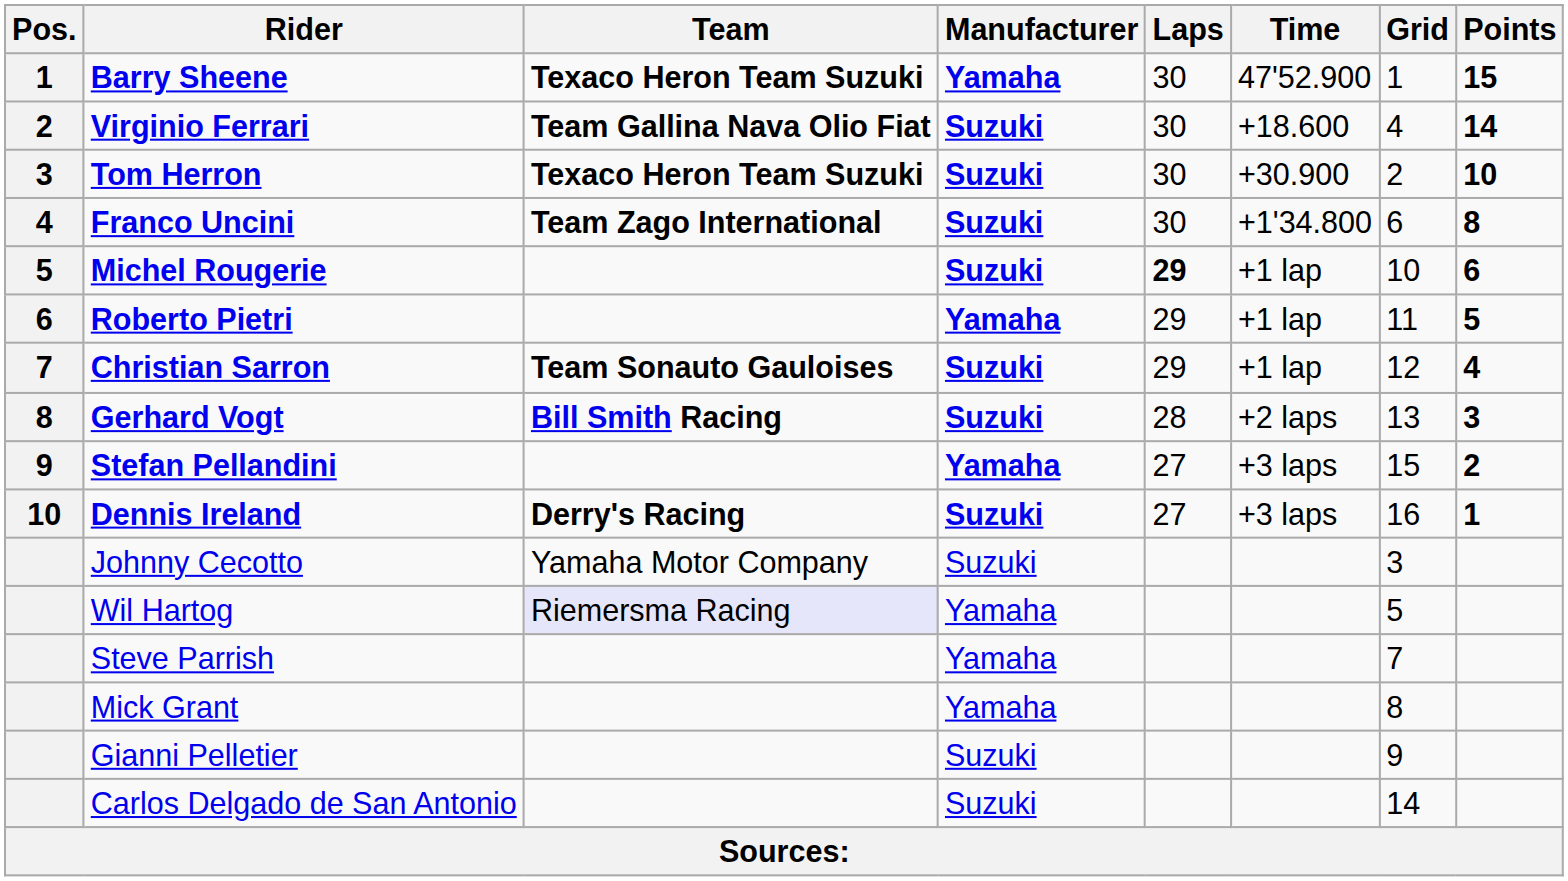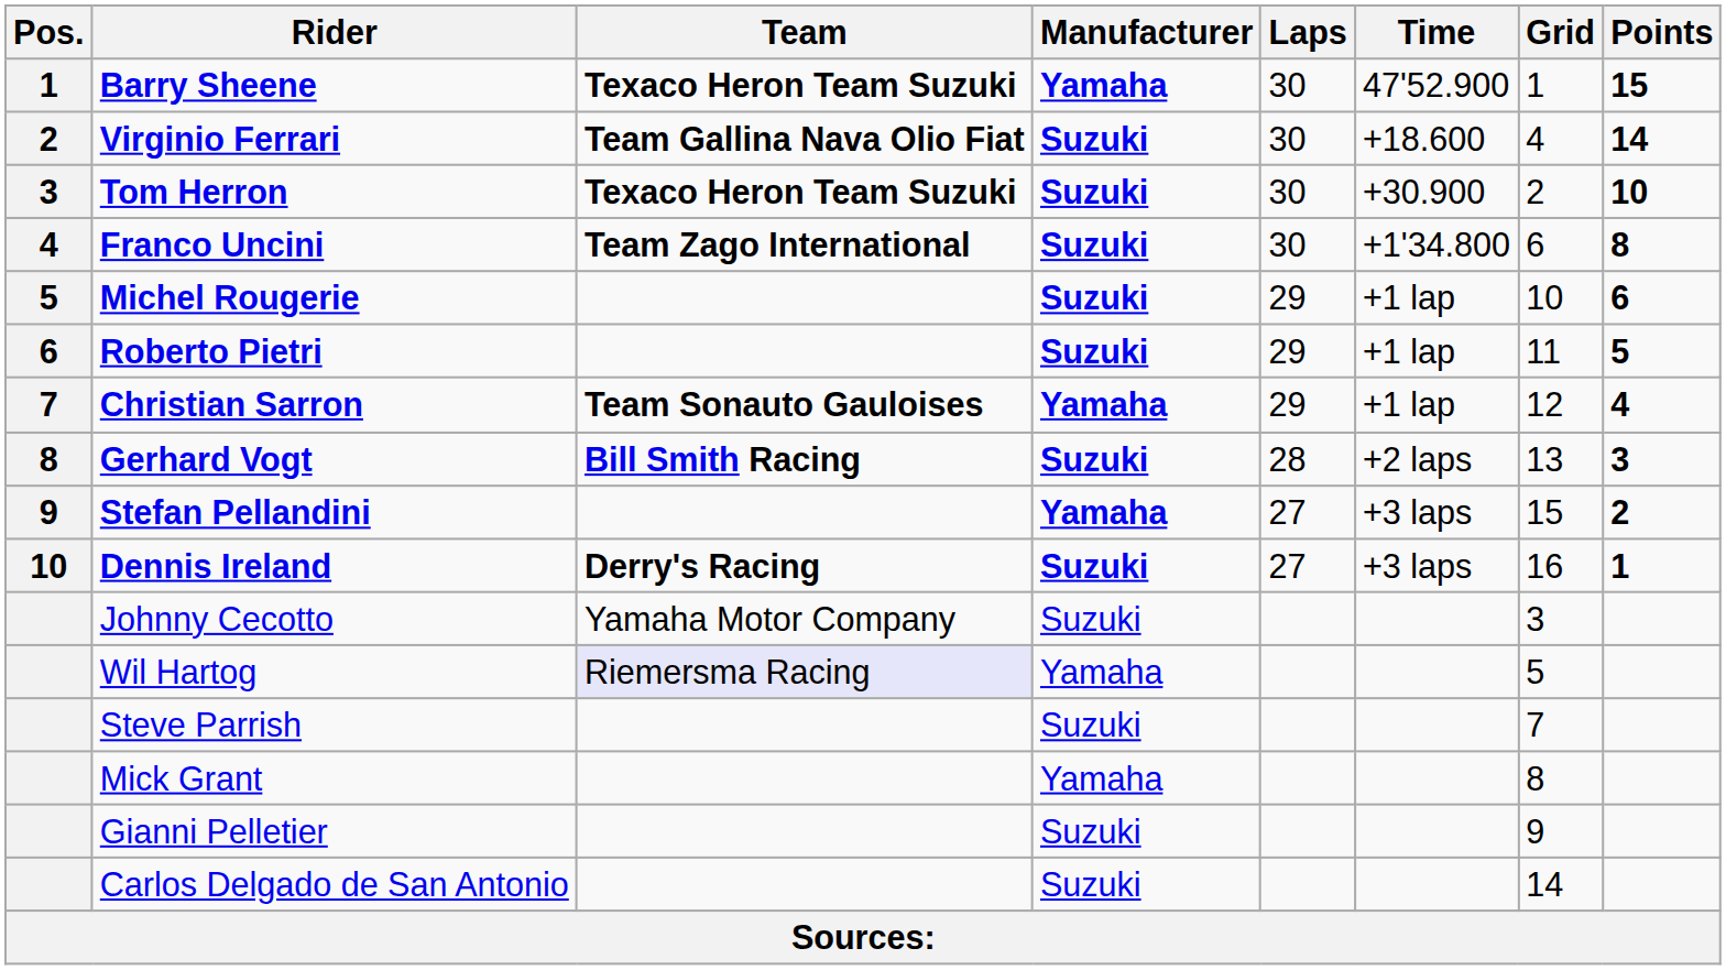Michel Rougerie | Laps: bold -> normal
Roberto Pietri | Manufacturer: Yamaha -> Suzuki
Christian Sarron | Manufacturer: Suzuki -> Yamaha
Steve Parrish | Manufacturer: Yamaha -> Suzuki
